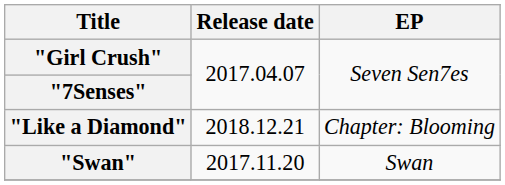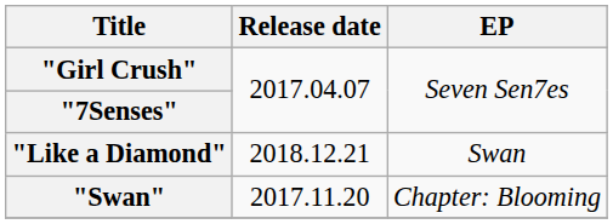"Like a Diamond" | EP: Chapter: Blooming -> Swan
"Swan" | EP: Swan -> Chapter: Blooming
